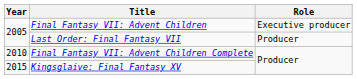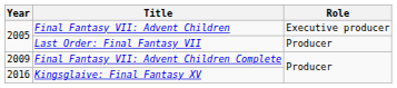Final Fantasy VII: Advent Children Complete | Year: 2010 -> 2009
Kingsglaive: Final Fantasy XV | Year: 2015 -> 2016
